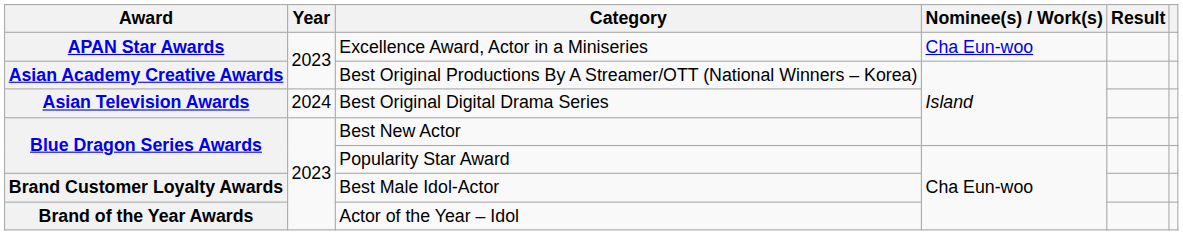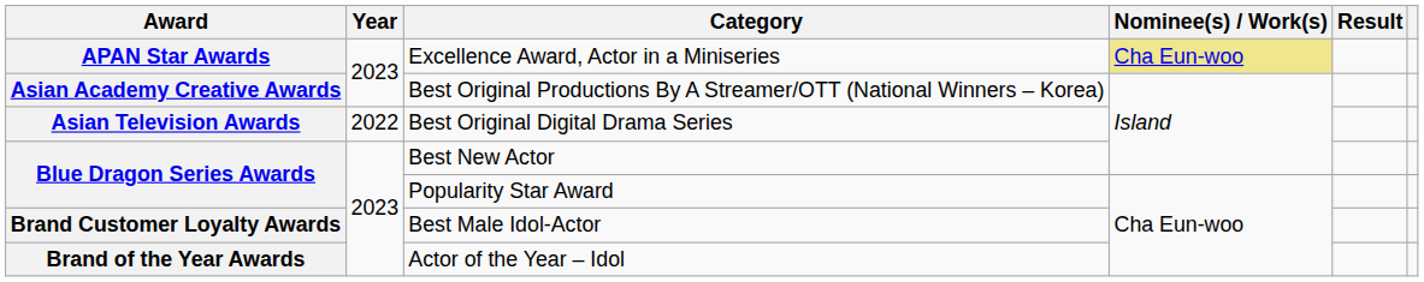Excellence Award, Actor in a Miniseries | Nominee(s) / Work(s): no background -> khaki background
Best Original Digital Drama Series | Year: 2024 -> 2022
